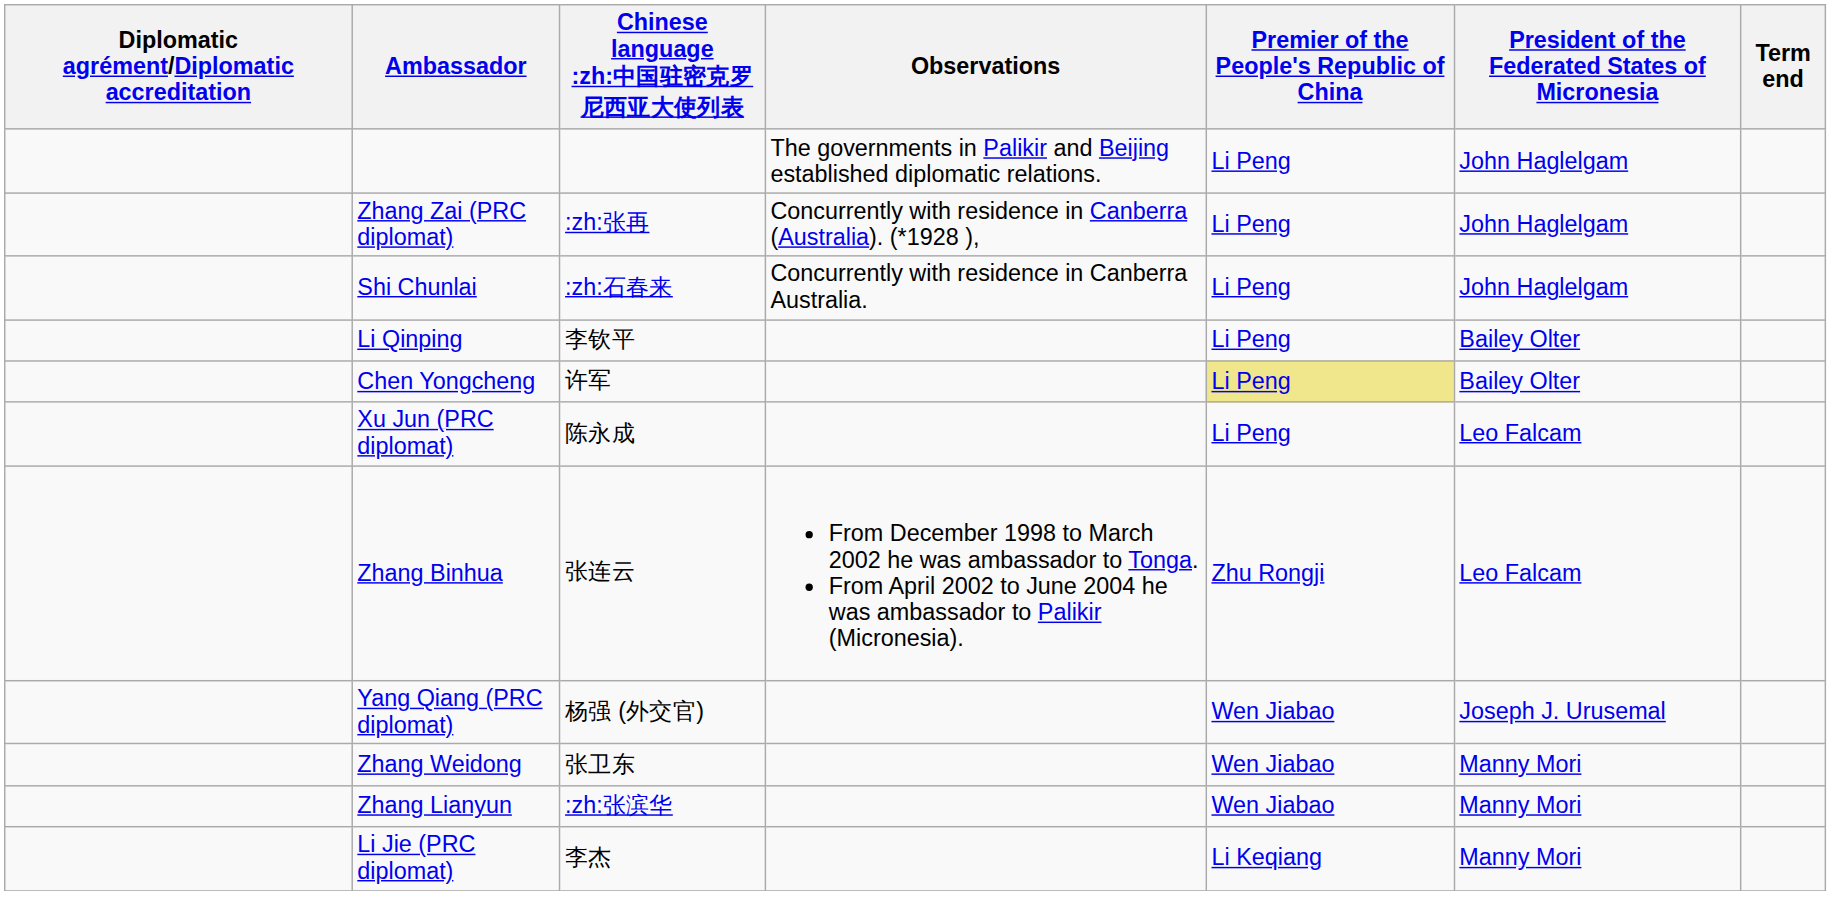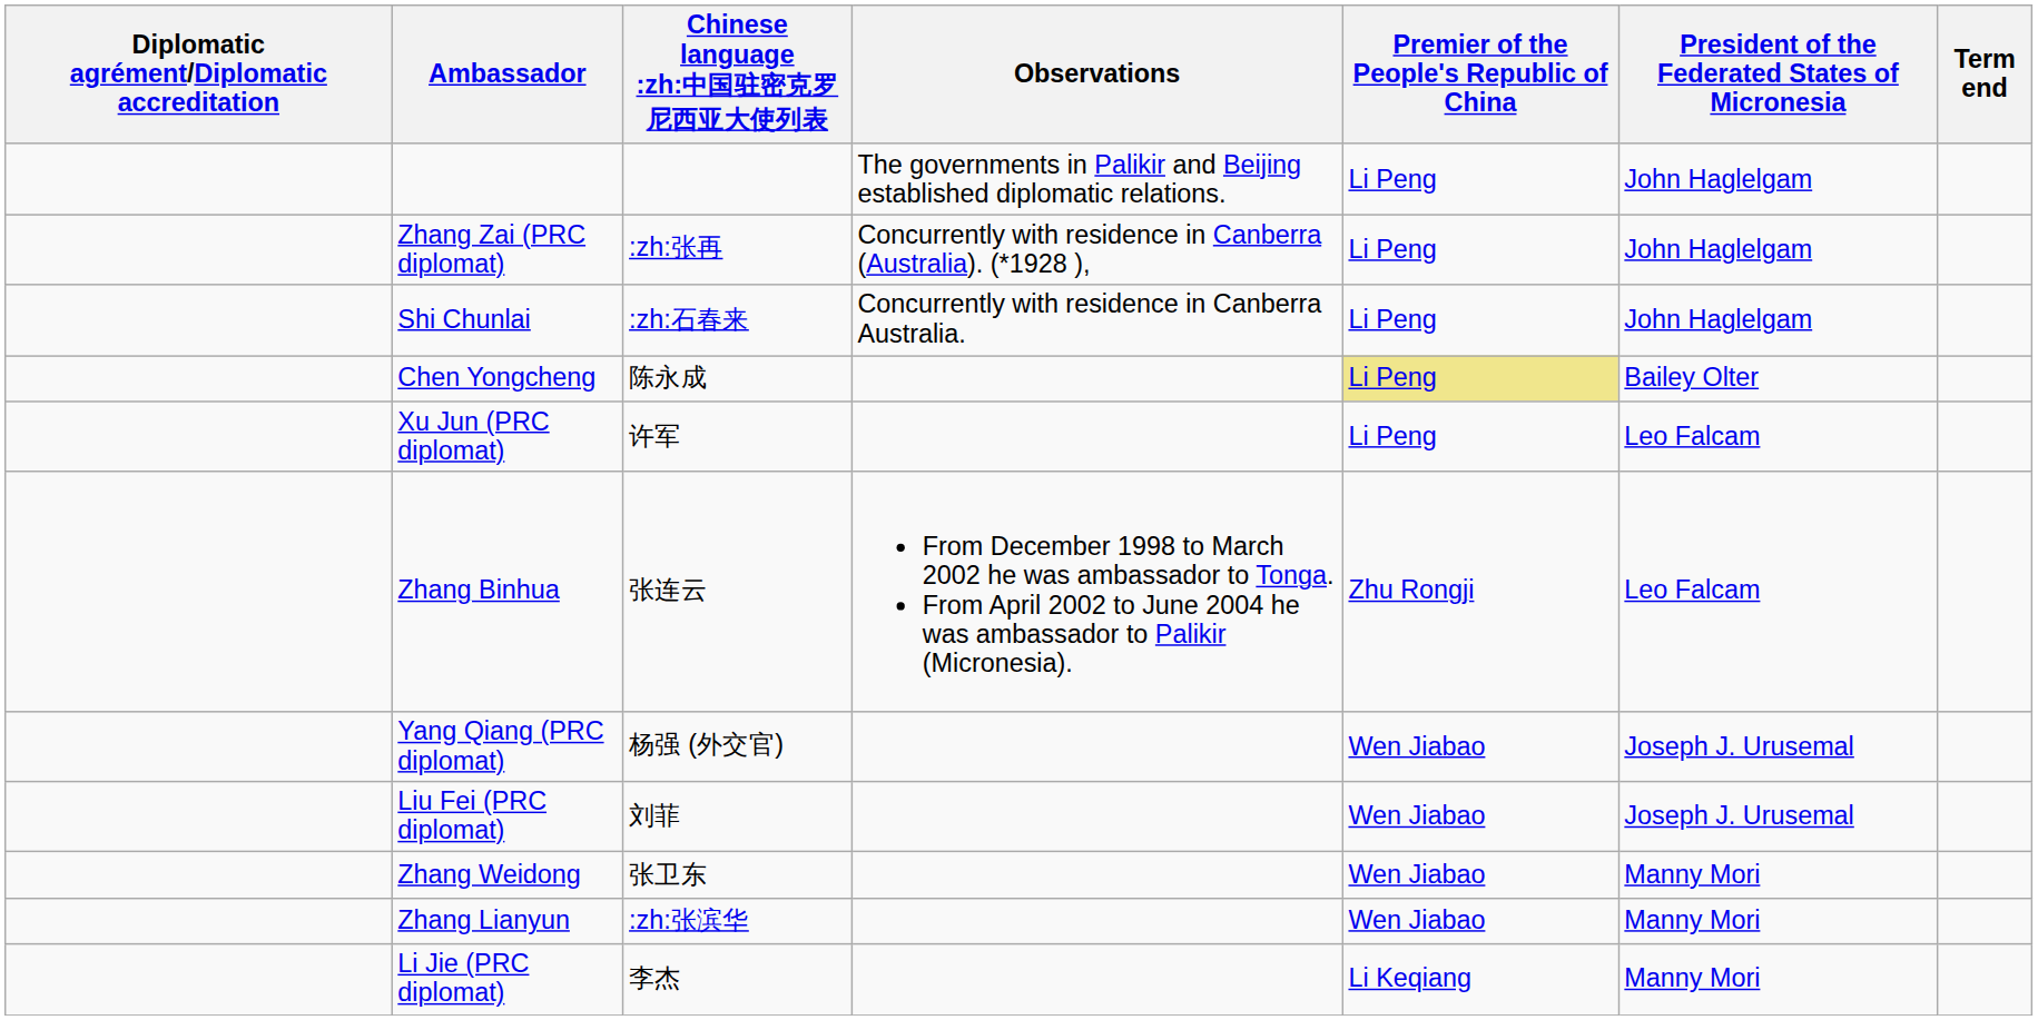- row: Li Qinping | 李钦平 | Li Peng | Bailey Olter
Chen Yongcheng | Chinese language :zh:中国驻密克罗尼西亚大使列表: 许军 -> 陈永成
Xu Jun (PRC diplomat) | Chinese language :zh:中国驻密克罗尼西亚大使列表: 陈永成 -> 许军
+ row: Liu Fei (PRC diplomat) | 刘菲 | Wen Jiabao | Joseph J. Urusemal
